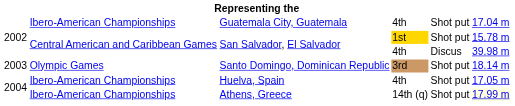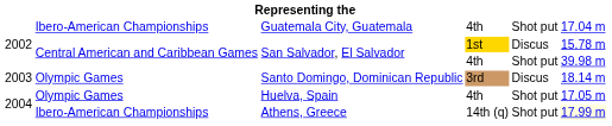San Salvador, El Salvador / 1st | column 5: Shot put -> Discus
San Salvador, El Salvador / 4th | column 5: Discus -> Shot put
Santo Domingo, Dominican Republic | column 5: Shot put -> Discus
Huelva, Spain | column 2: Ibero-American Championships -> Olympic Games
